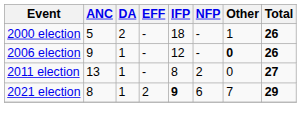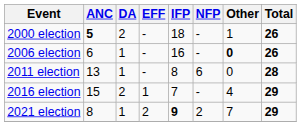2000 election | ANC: normal -> bold
2006 election | ANC: 9 -> 6
2006 election | IFP: 12 -> 16
2011 election | NFP: 2 -> 6
2011 election | Total: 27 -> 28
+ row: 2016 election | 15 | 2 | 1 | 7 | - | 4 | 29
2021 election | NFP: 6 -> 2
